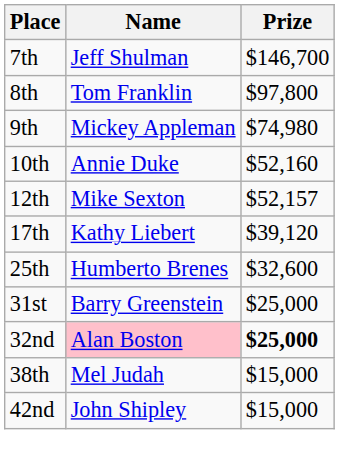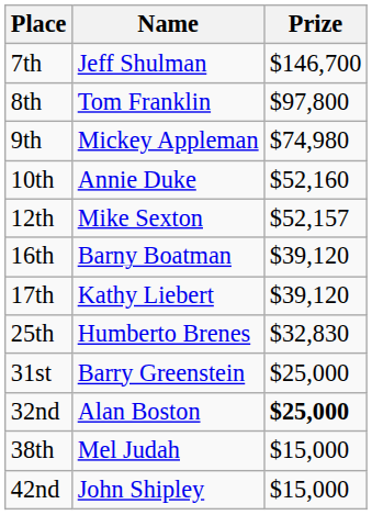+ row: 16th | Barny Boatman | $39,120
25th | Prize: $32,600 -> $32,830
32nd | Name: pink background -> no background
